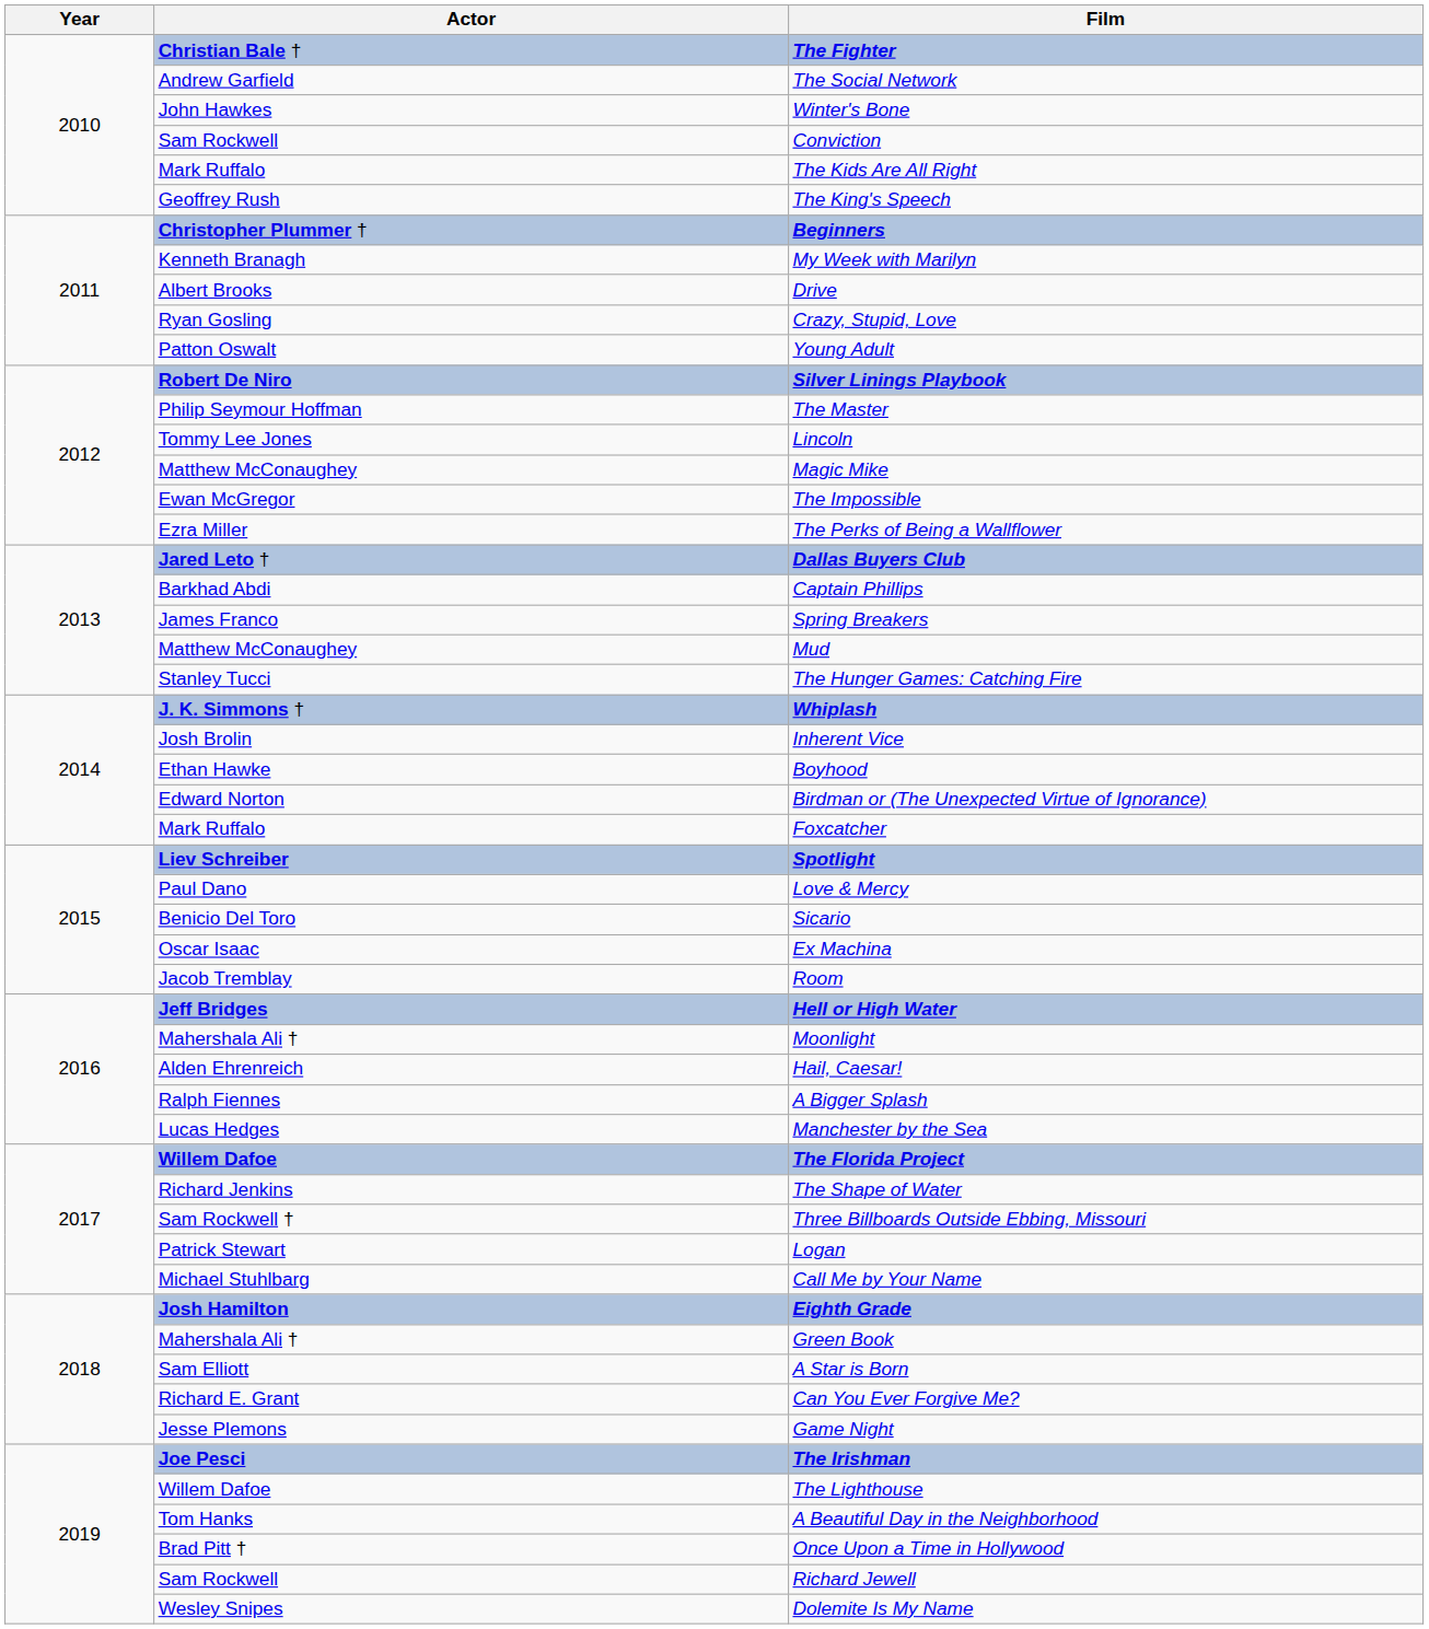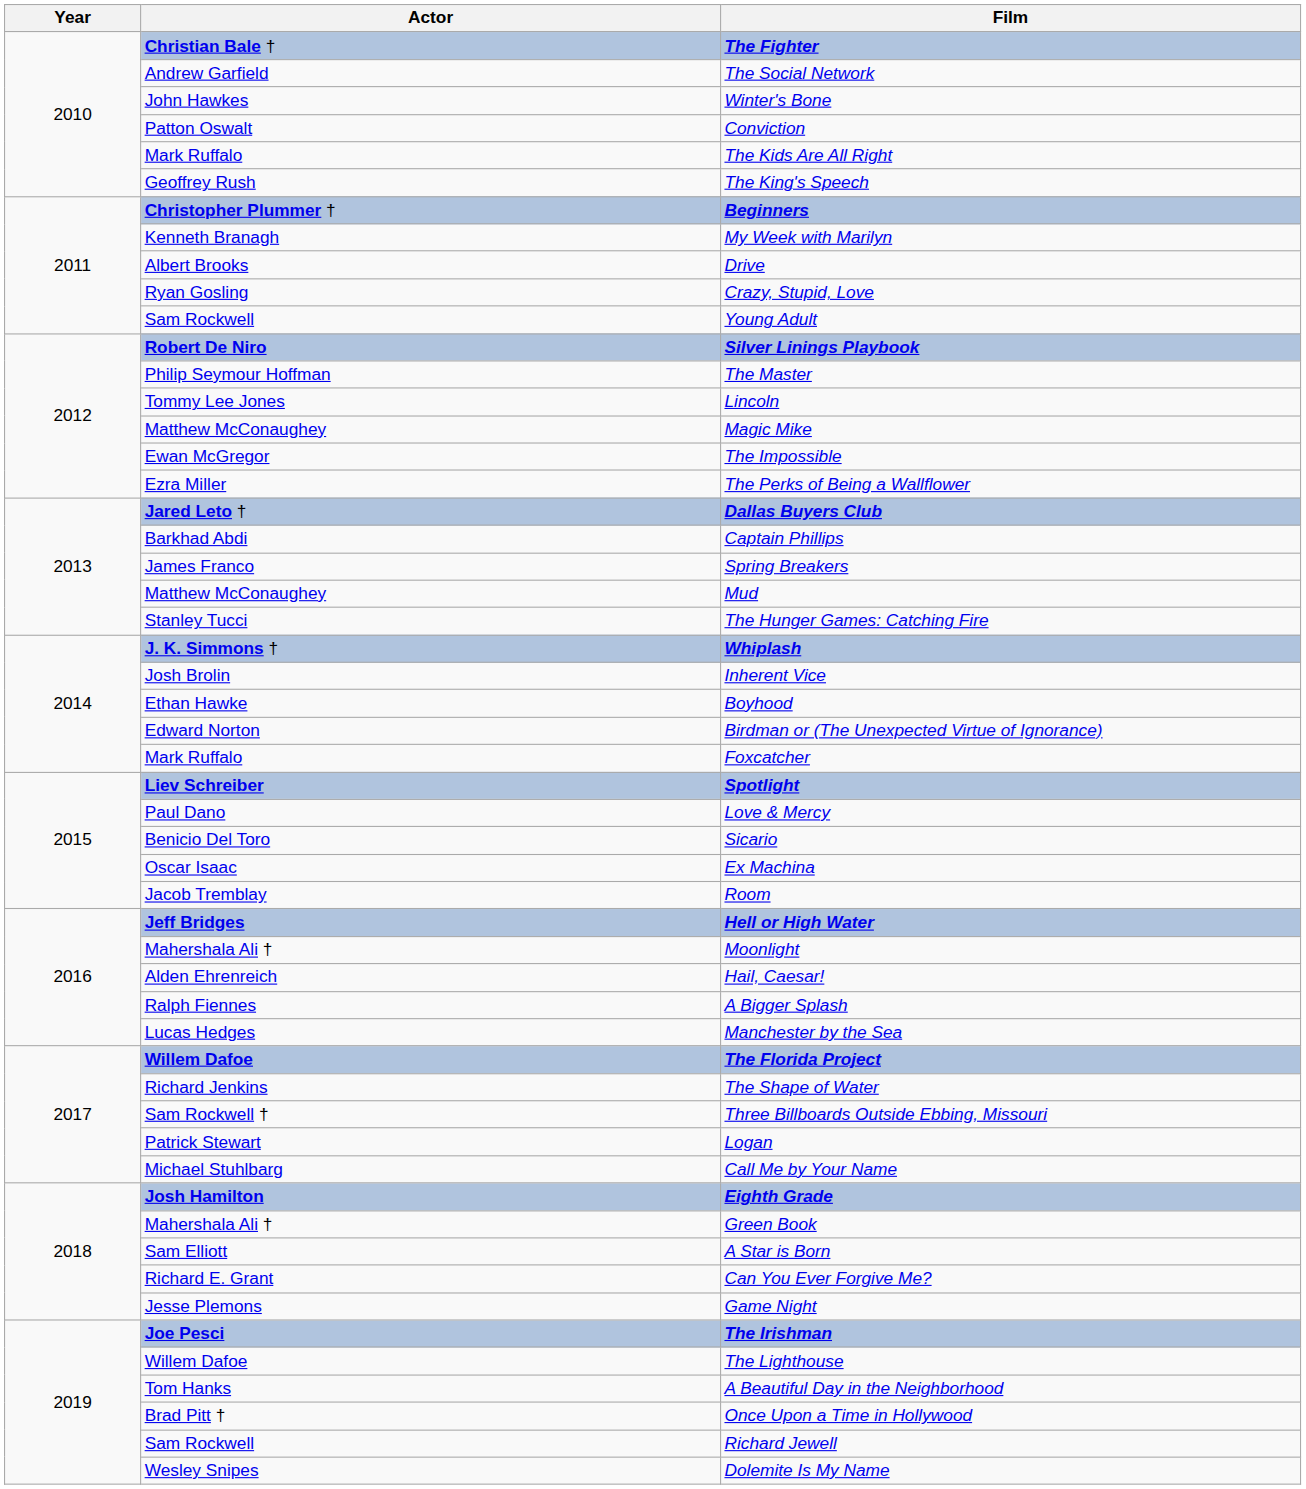Conviction | Actor: Sam Rockwell -> Patton Oswalt
Young Adult | Actor: Patton Oswalt -> Sam Rockwell
